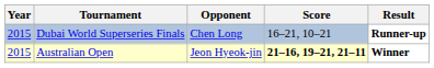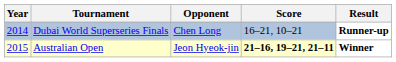Dubai World Superseries Finals | Year: 2015 -> 2014
